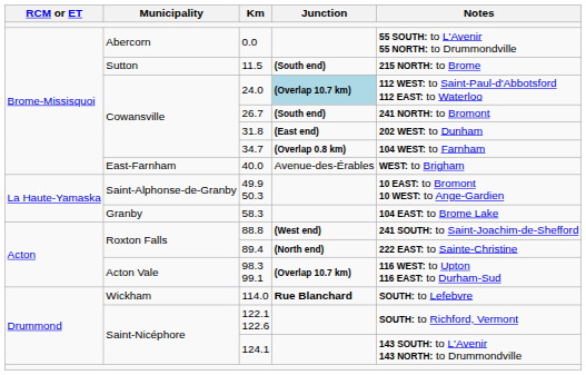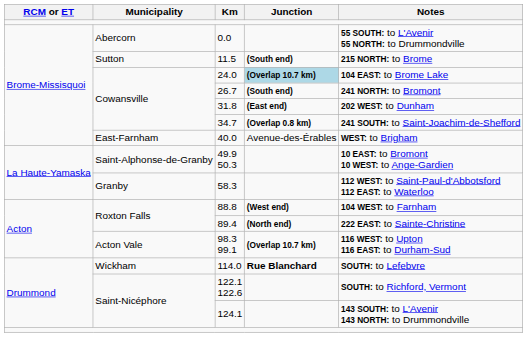24.0 | Notes: 112 WEST: to Saint-Paul-d'Abbotsford 112 EAST: to Waterloo -> 104 EAST: to Brome Lake
34.7 | Notes: 104 WEST: to Farnham -> 241 SOUTH: to Saint-Joachim-de-Shefford
58.3 | Notes: 104 EAST: to Brome Lake -> 112 WEST: to Saint-Paul-d'Abbotsford 112 EAST: to Waterloo
88.8 | Notes: 241 SOUTH: to Saint-Joachim-de-Shefford -> 104 WEST: to Farnham
